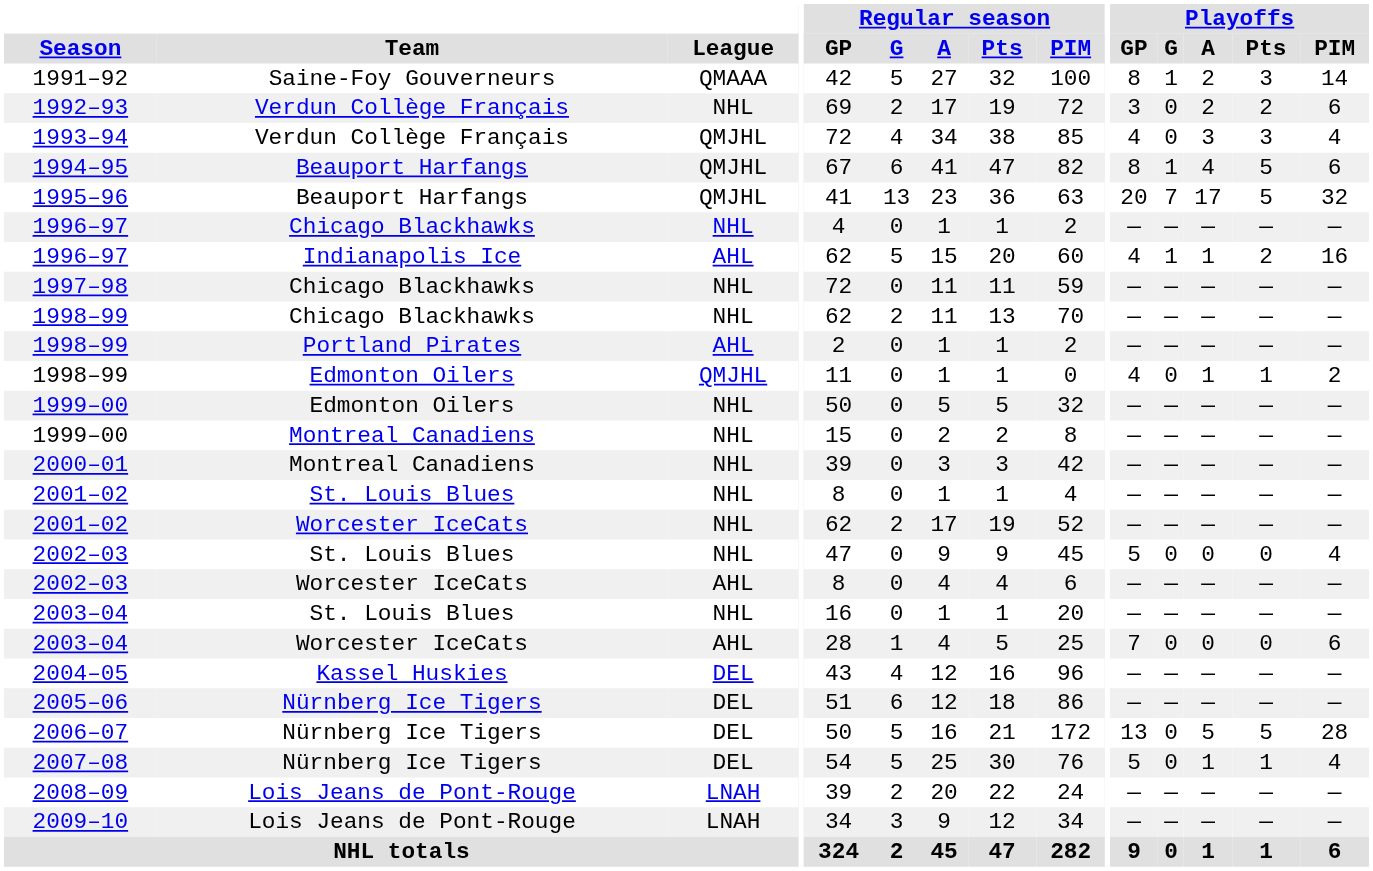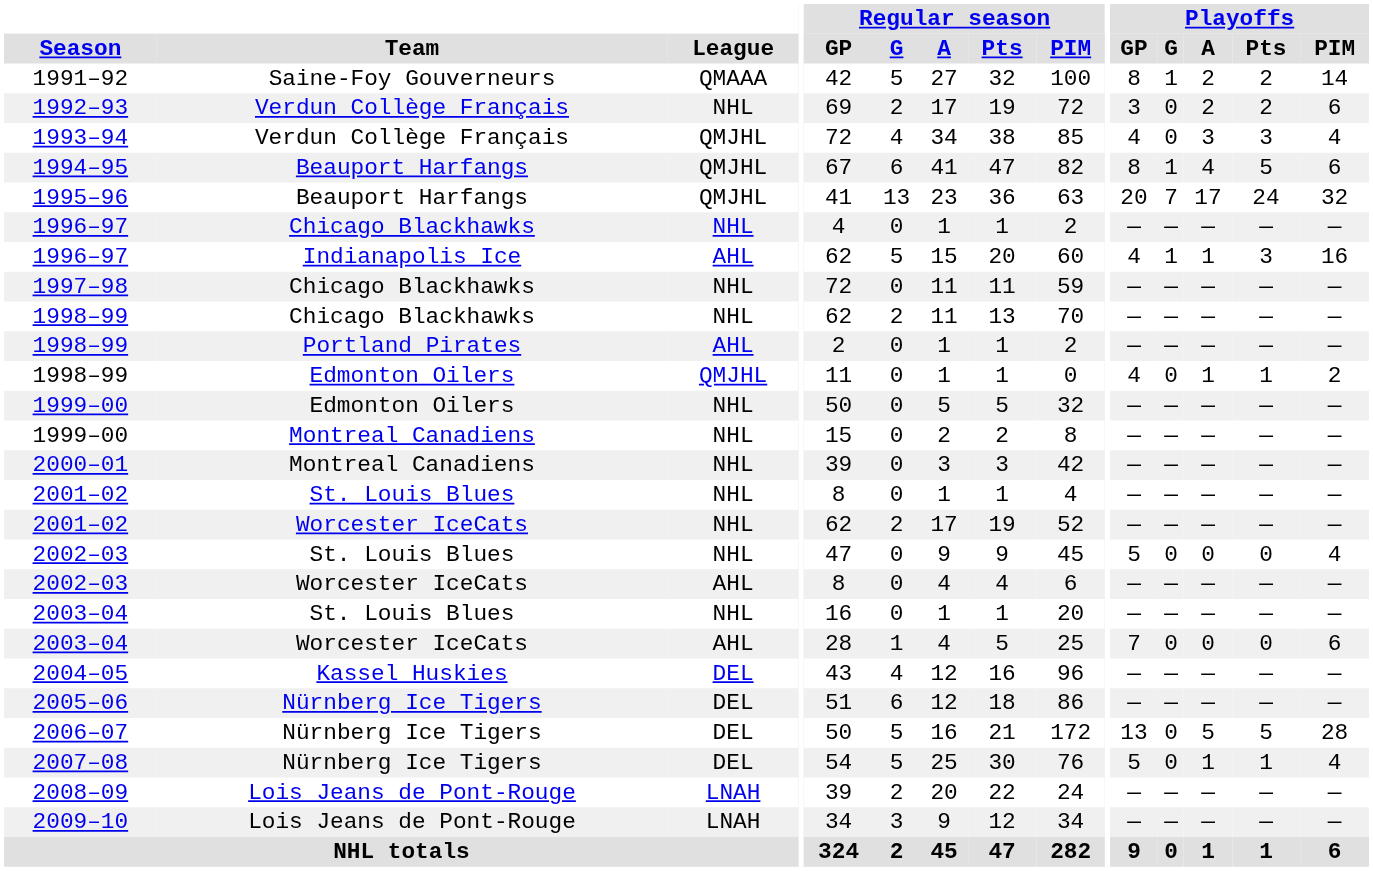1991–92 | Playoffs / Pts: 3 -> 2
1995–96 | Playoffs / Pts: 5 -> 24
1996–97 / Indianapolis Ice | Playoffs / Pts: 2 -> 3
